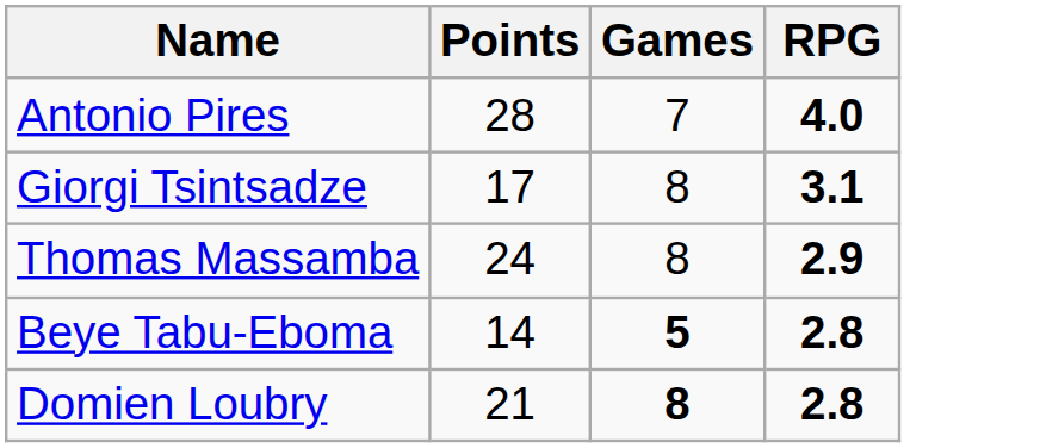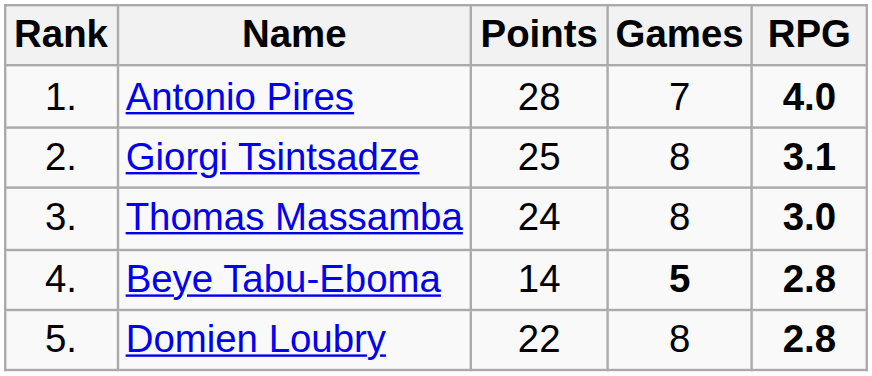+ column: Rank | 1. | 2. | 3. | 4. | 5.
Giorgi Tsintsadze | Points: 17 -> 25
Thomas Massamba | RPG: 2.9 -> 3.0
Domien Loubry | Points: 21 -> 22
Domien Loubry | Games: bold -> normal
